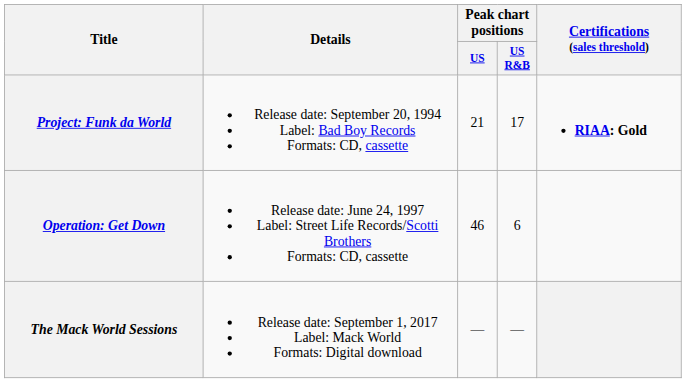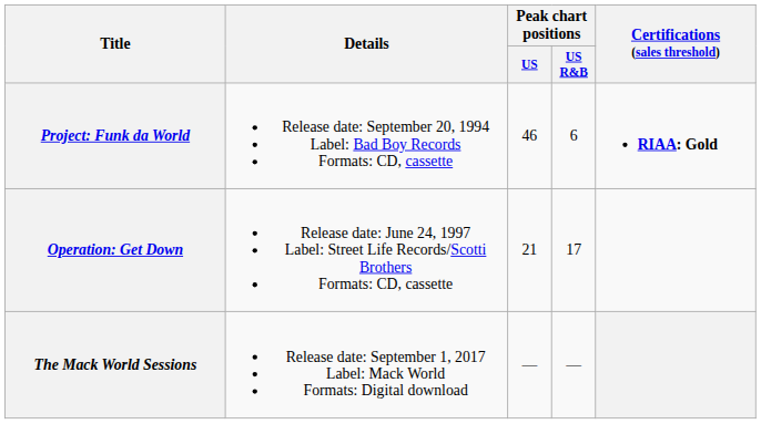Project: Funk da World | Peak chart positions / US: 21 -> 46
Project: Funk da World | Peak chart positions / US R&B: 17 -> 6
Operation: Get Down | Peak chart positions / US: 46 -> 21
Operation: Get Down | Peak chart positions / US R&B: 6 -> 17
